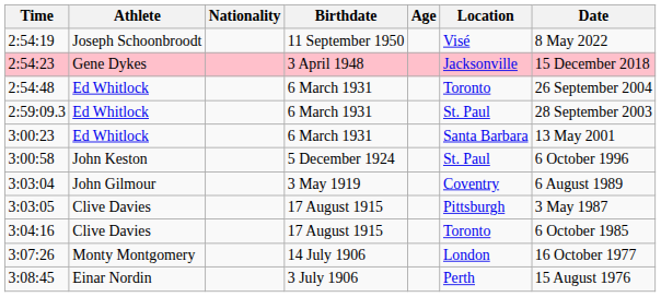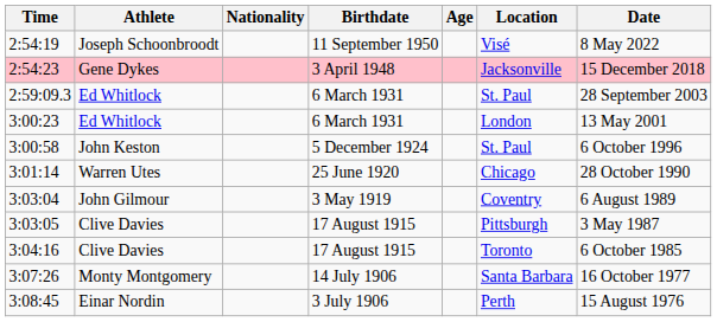- row: 2:54:48 | Ed Whitlock | 6 March 1931 | Toronto | 26 September 2004
3:00:23 | Location: Santa Barbara -> London
+ row: 3:01:14 | Warren Utes | 25 June 1920 | Chicago | 28 October 1990
3:07:26 | Location: London -> Santa Barbara
